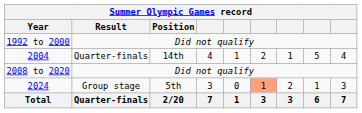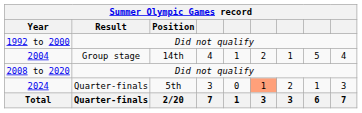2004 | Result: Quarter-finals -> Group stage
2024 | Result: Group stage -> Quarter-finals
